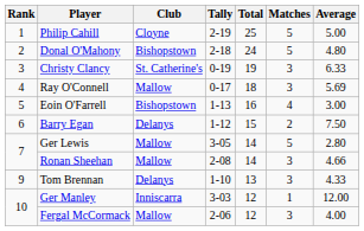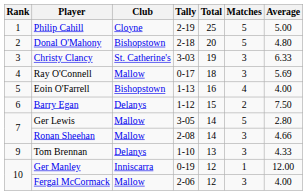Donal O'Mahony | Total: 24 -> 20
Christy Clancy | Tally: 0-19 -> 3-03
Eoin O'Farrell | Average: 3.00 -> 4.00
Ger Manley | Tally: 3-03 -> 0-19
